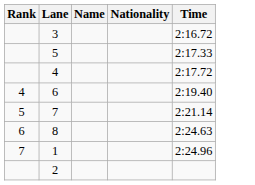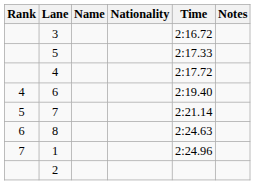+ column: Notes
